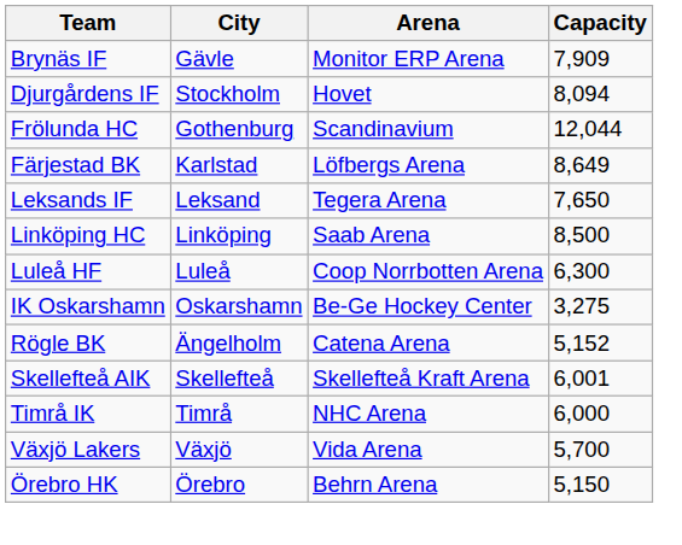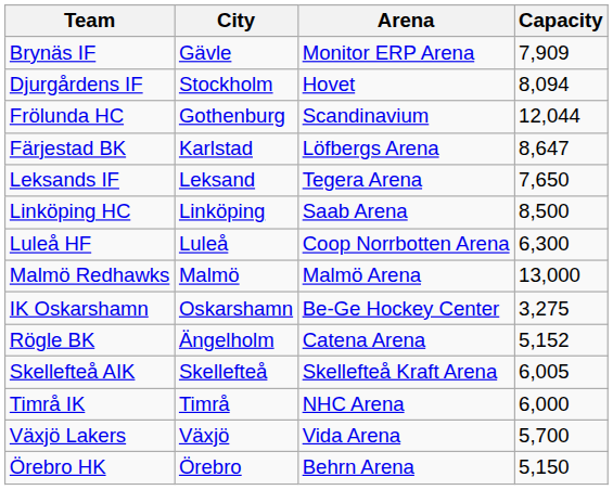Färjestad BK | Capacity: 8,649 -> 8,647
+ row: Malmö Redhawks | Malmö | Malmö Arena | 13,000
Skellefteå AIK | Capacity: 6,001 -> 6,005
